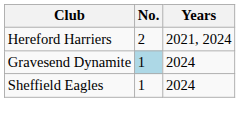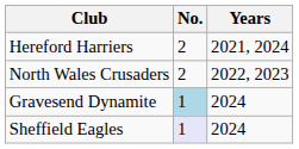+ row: North Wales Crusaders | 2 | 2022, 2023
Sheffield Eagles | No.: no background -> lavender background
